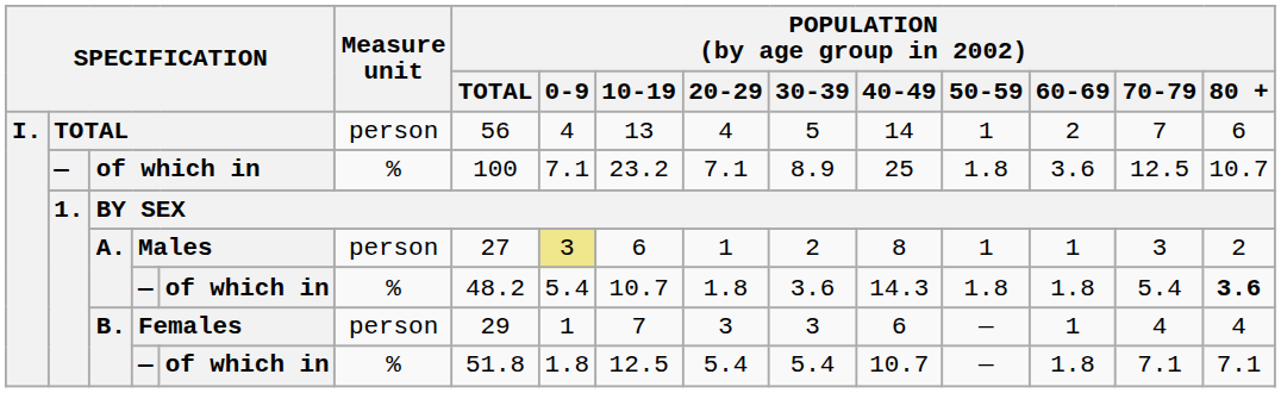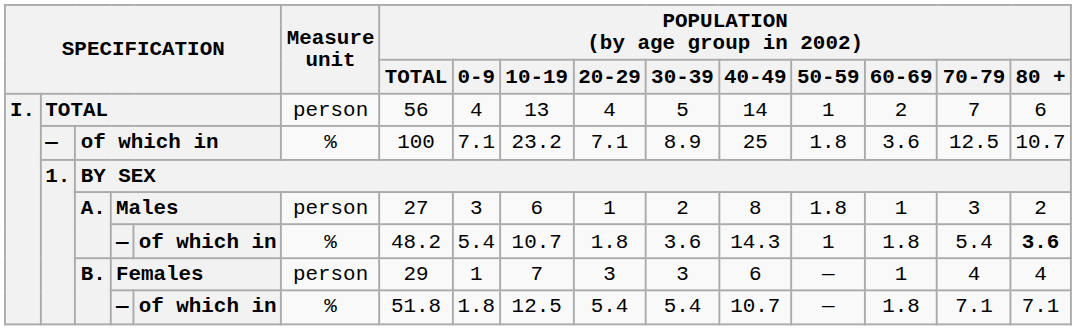Males | POPULATION (by age group in 2002) / 0-9: khaki background -> no background
Males | POPULATION (by age group in 2002) / 50-59: 1 -> 1.8
A. / — | POPULATION (by age group in 2002) / 50-59: 1.8 -> 1
